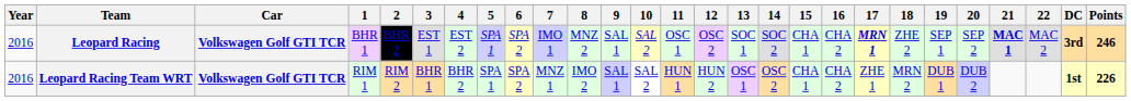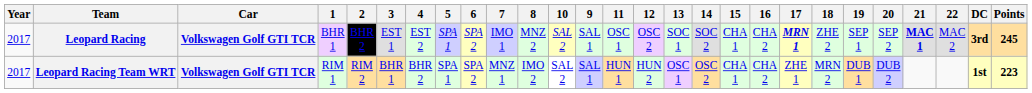columns swapped: 9 <-> 10
Leopard Racing | Year: 2016 -> 2017
Leopard Racing | Points: 246 -> 245
Leopard Racing Team WRT | Year: 2016 -> 2017
Leopard Racing Team WRT | Points: 226 -> 223
